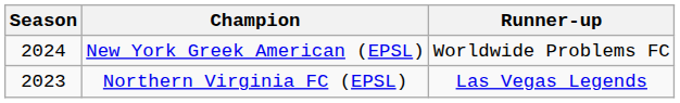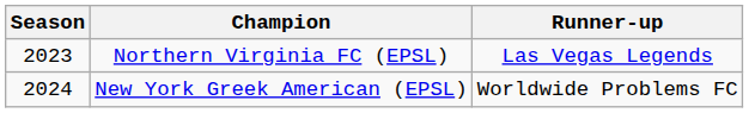rows swapped: Northern Virginia FC (EPSL) <-> New York Greek American (EPSL)
